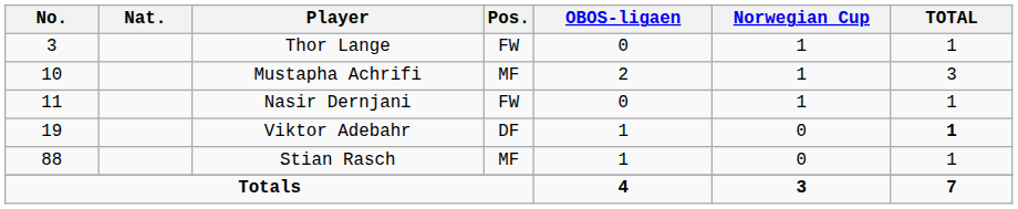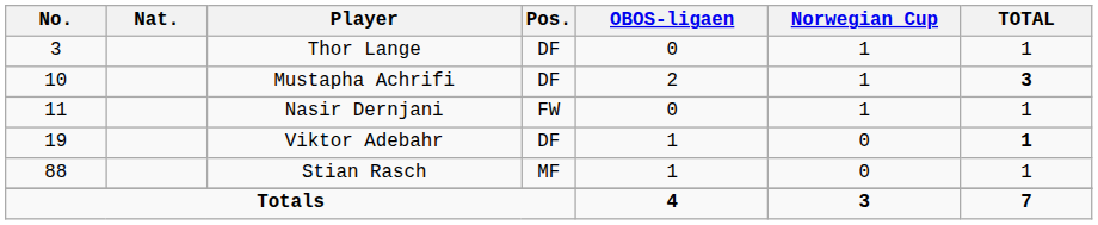Thor Lange | Pos.: FW -> DF
Mustapha Achrifi | Pos.: MF -> DF
Mustapha Achrifi | TOTAL: normal -> bold
